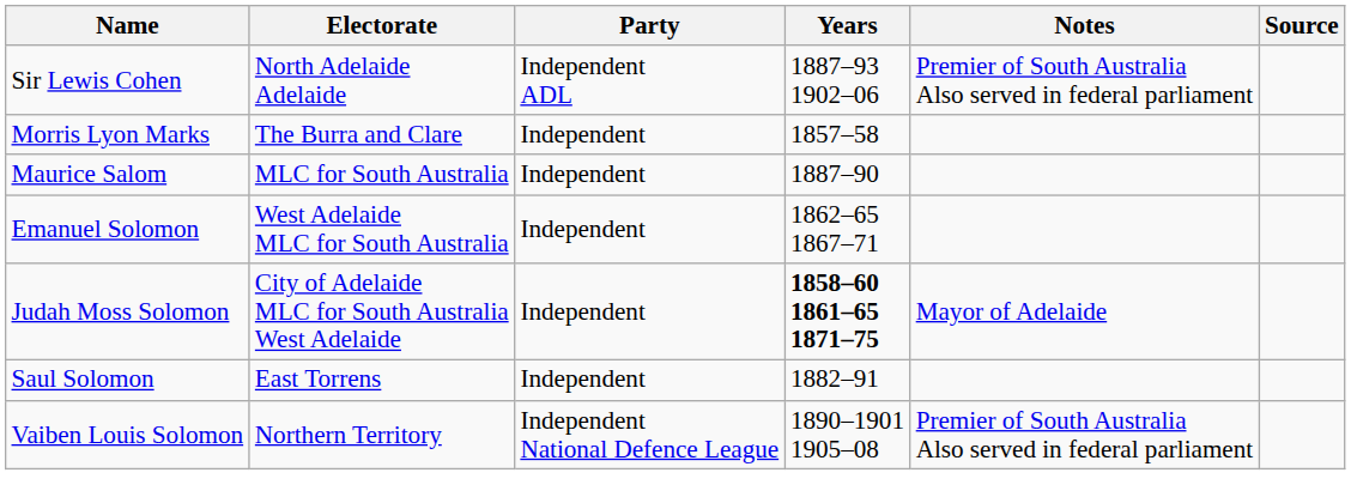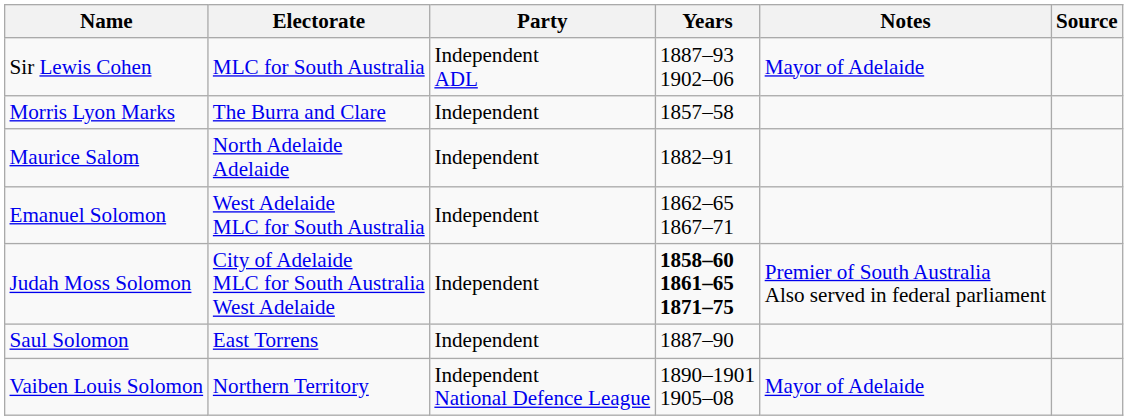Sir Lewis Cohen | Electorate: North Adelaide Adelaide -> MLC for South Australia
Sir Lewis Cohen | Notes: Premier of South Australia Also served in federal parliament -> Mayor of Adelaide
Maurice Salom | Electorate: MLC for South Australia -> North Adelaide Adelaide
Maurice Salom | Years: 1887–90 -> 1882–91
Judah Moss Solomon | Notes: Mayor of Adelaide -> Premier of South Australia Also served in federal parliament
Saul Solomon | Years: 1882–91 -> 1887–90
Vaiben Louis Solomon | Notes: Premier of South Australia Also served in federal parliament -> Mayor of Adelaide
